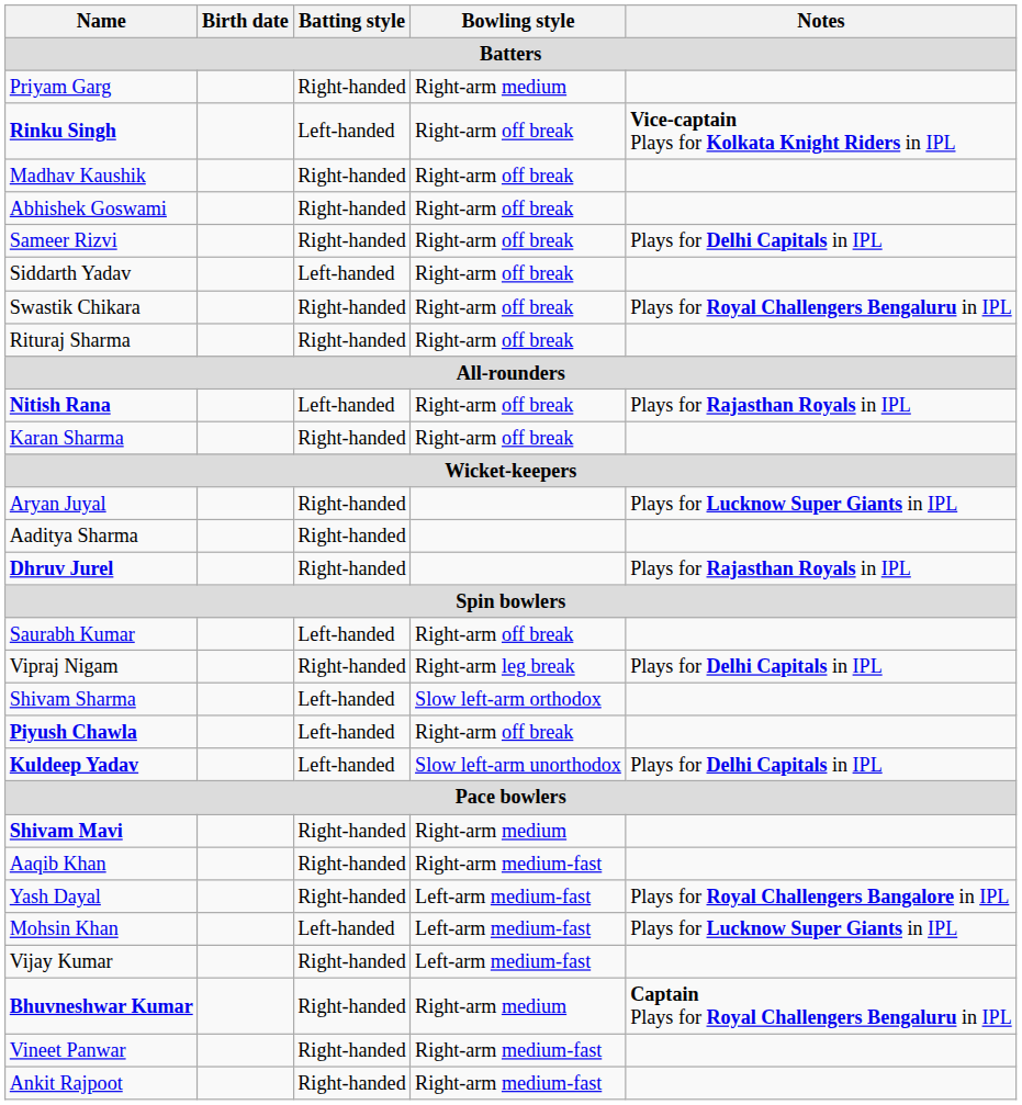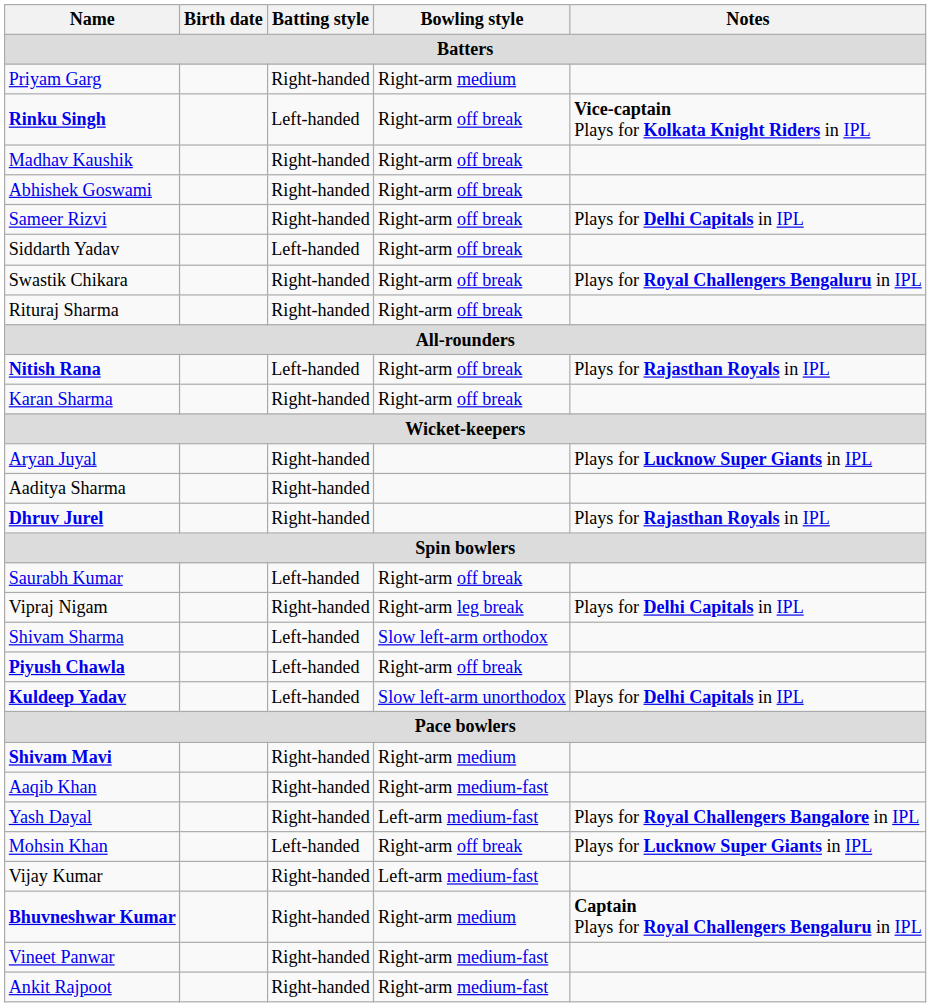Mohsin Khan | Bowling style: Left-arm medium-fast -> Right-arm off break
